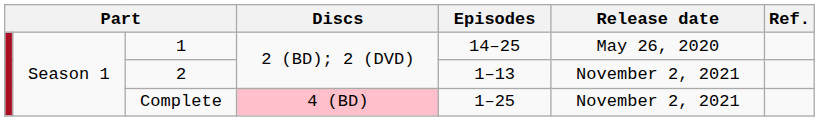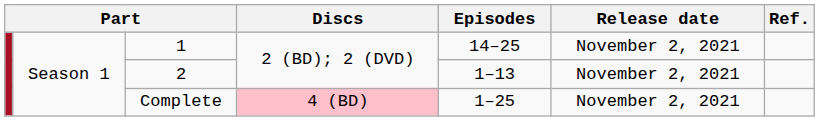1 | Release date: May 26, 2020 -> November 2, 2021
